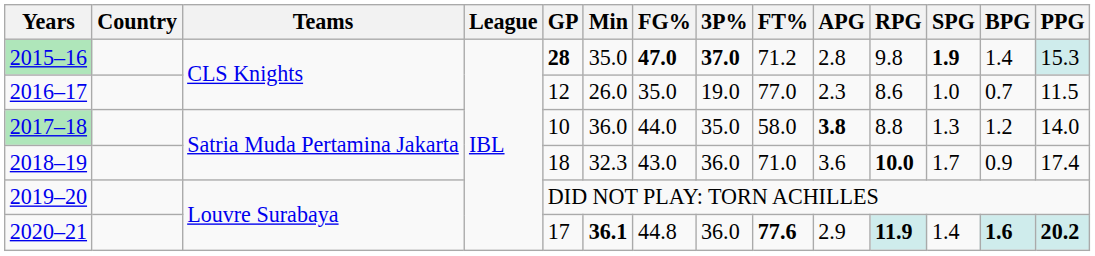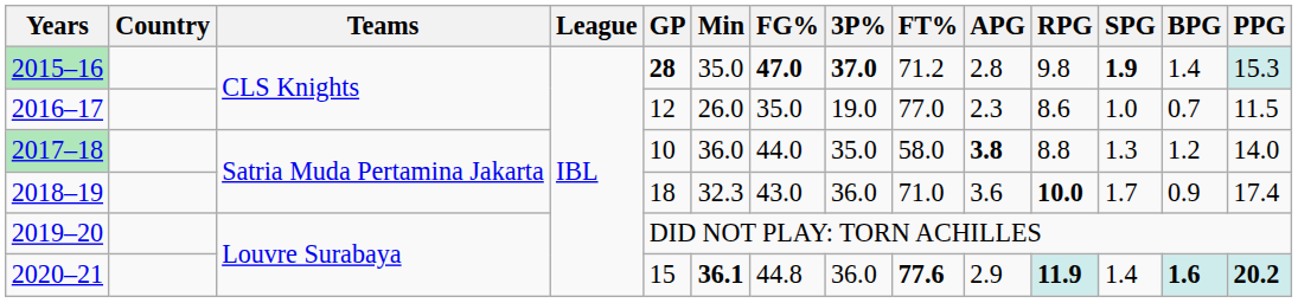2020–21 | GP: 17 -> 15
